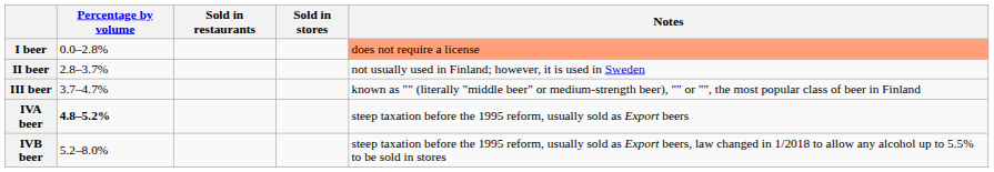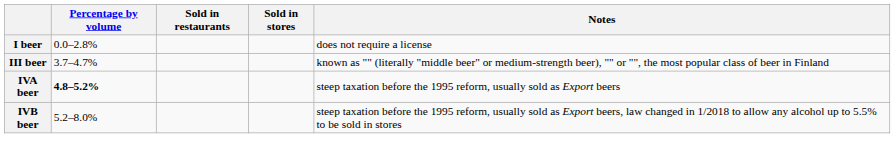I beer | Notes: lightsalmon background -> no background
- row: II beer | 2.8–3.7% | not usually used in Finland; however, it is used in Sweden
